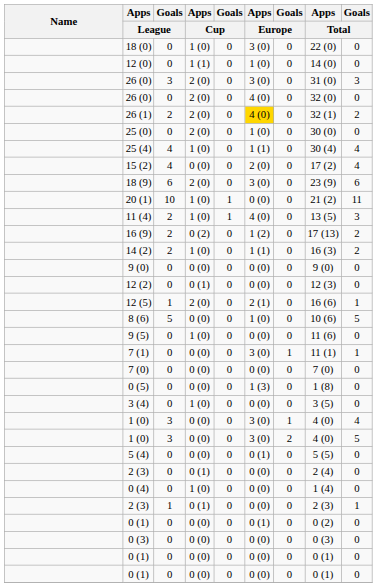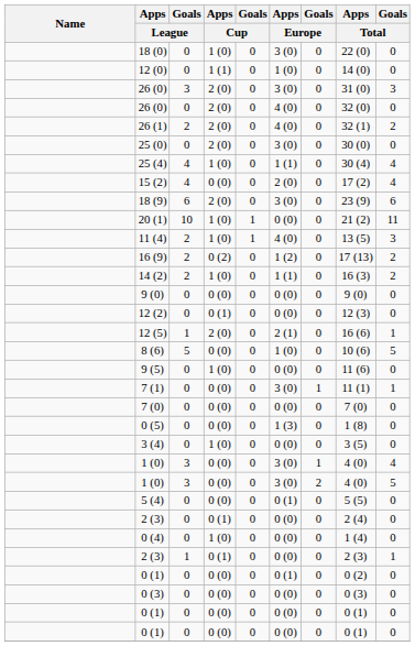26 (1) | Apps / Europe: gold background -> no background
25 (0) | Apps / Europe: 1 (0) -> 3 (0)
